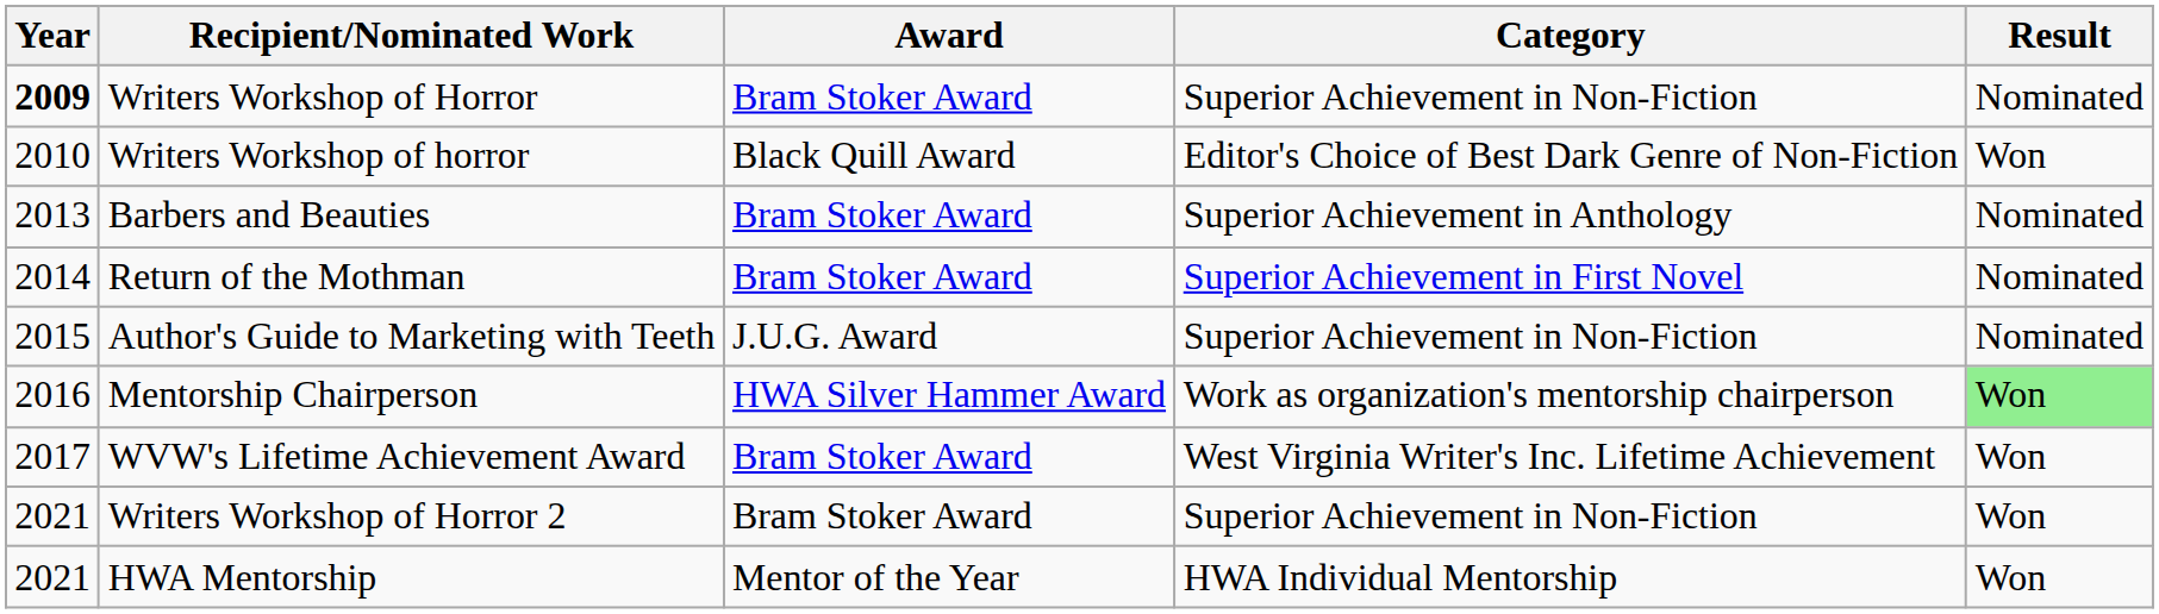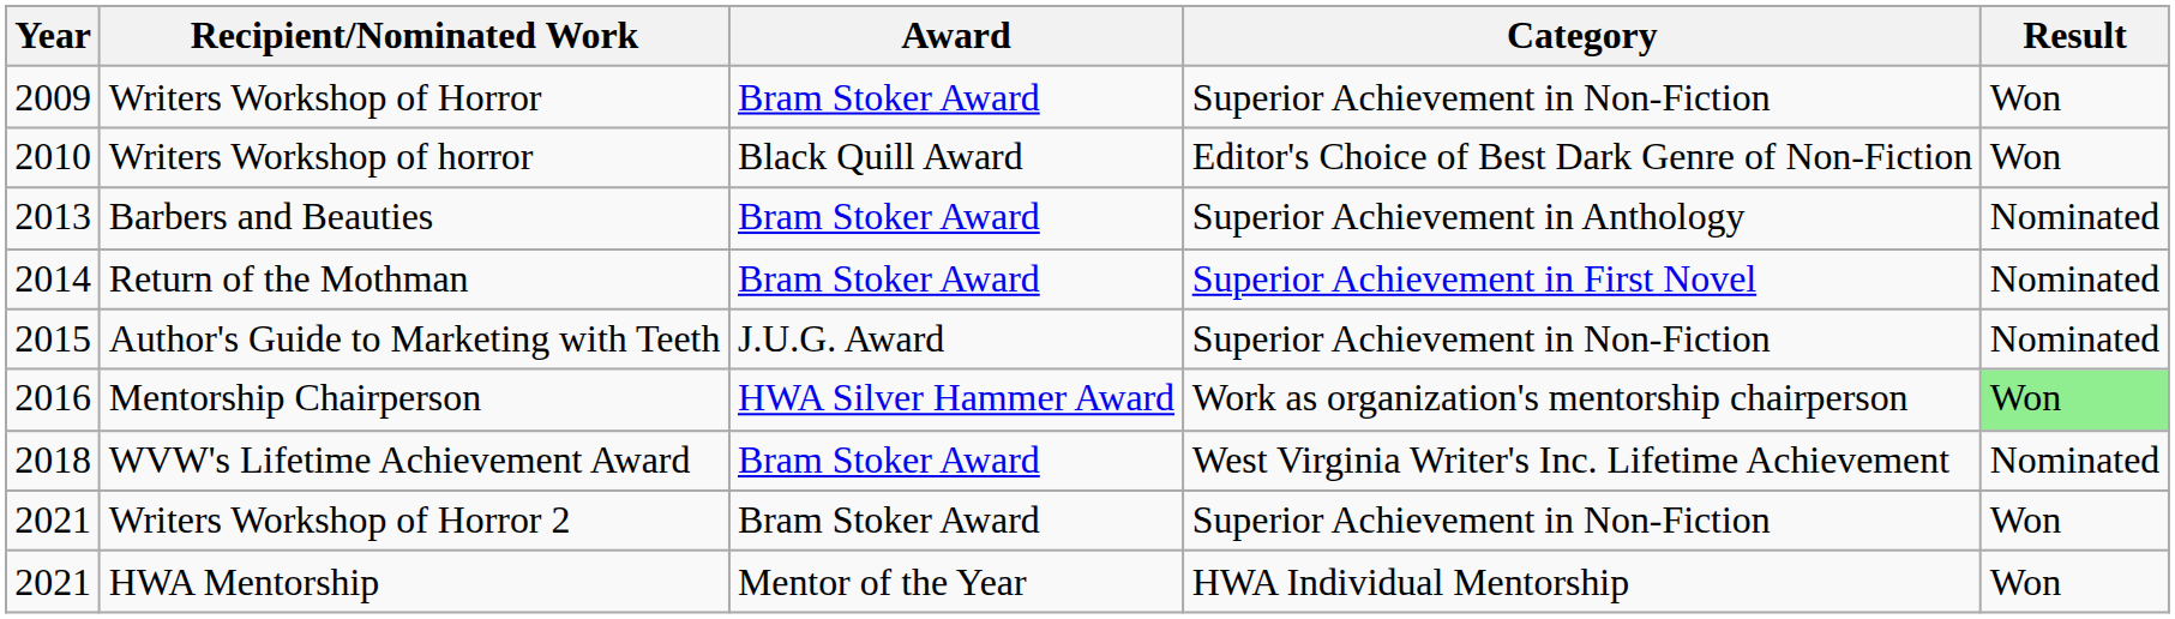Writers Workshop of Horror | Year: bold -> normal
Writers Workshop of Horror | Result: Nominated -> Won
WVW's Lifetime Achievement Award | Year: 2017 -> 2018
WVW's Lifetime Achievement Award | Result: Won -> Nominated
